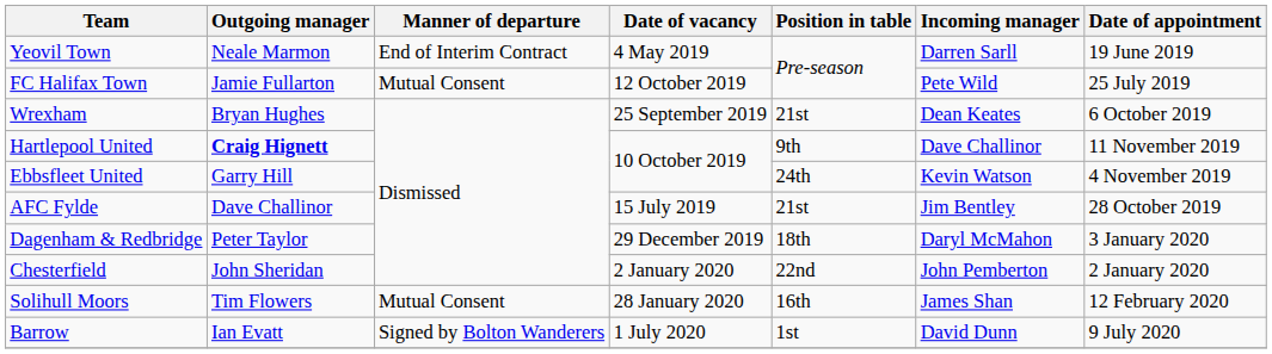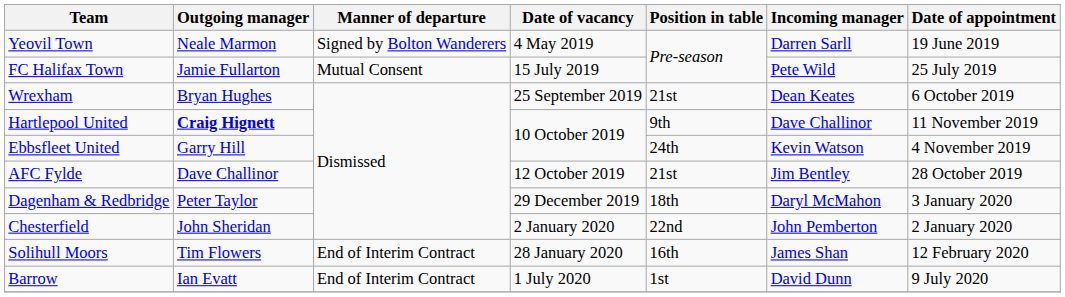Yeovil Town | Manner of departure: End of Interim Contract -> Signed by Bolton Wanderers
FC Halifax Town | Date of vacancy: 12 October 2019 -> 15 July 2019
AFC Fylde | Date of vacancy: 15 July 2019 -> 12 October 2019
Solihull Moors | Manner of departure: Mutual Consent -> End of Interim Contract
Barrow | Manner of departure: Signed by Bolton Wanderers -> End of Interim Contract
